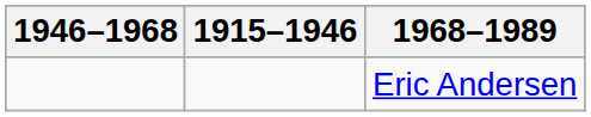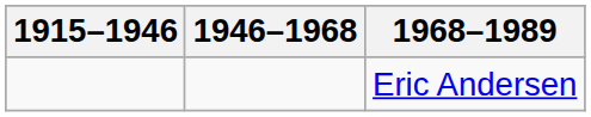columns swapped: 1915–1946 <-> 1946–1968
